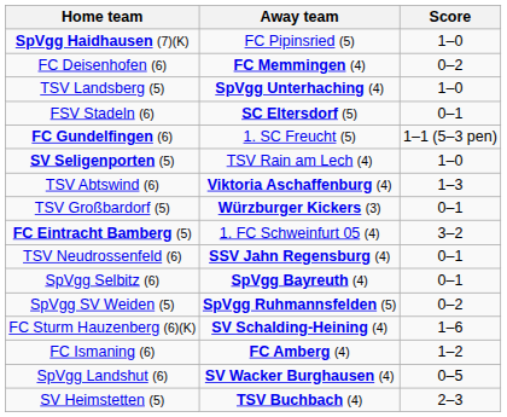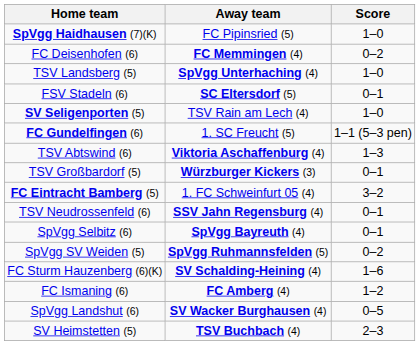rows swapped: FC Gundelfingen (6) <-> SV Seligenporten (5)
